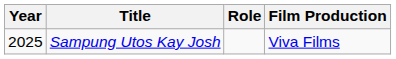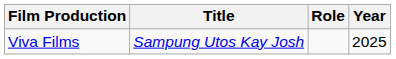columns swapped: Year <-> Film Production
